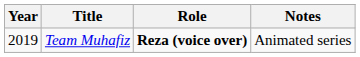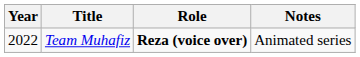Team Muhafiz | Year: 2019 -> 2022
